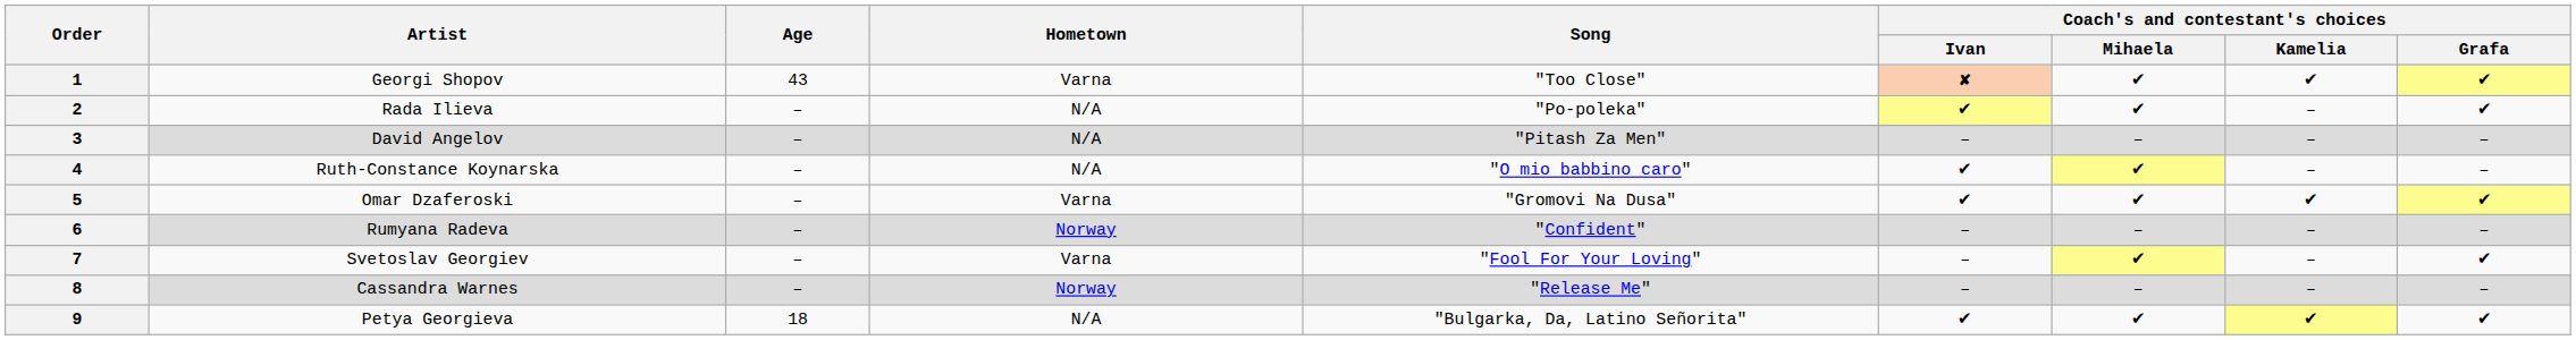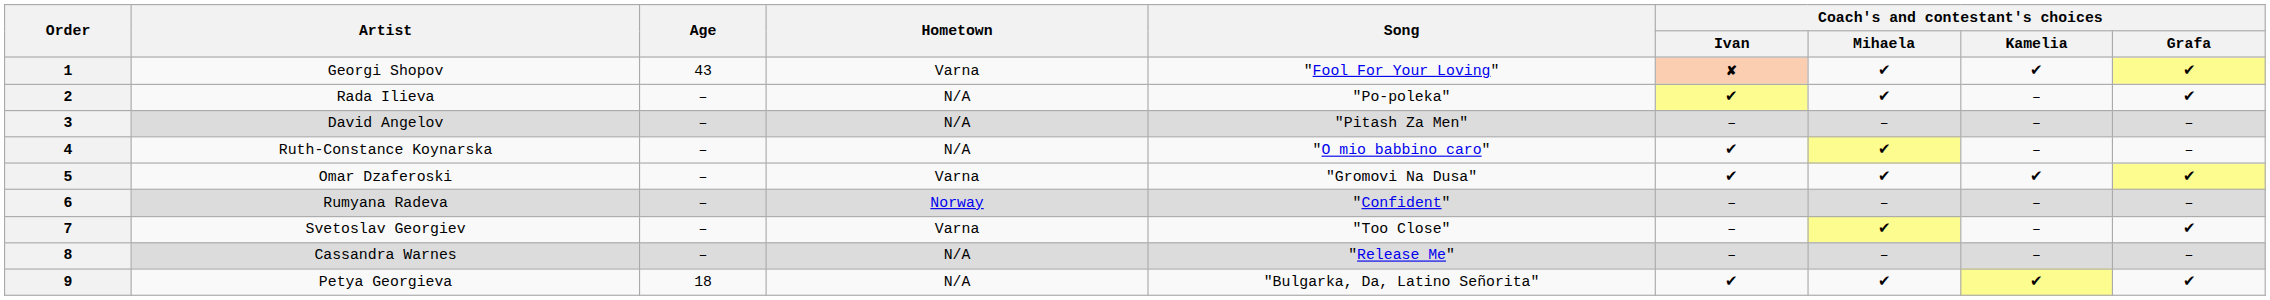1 | Song: "Too Close" -> "Fool For Your Loving"
7 | Song: "Fool For Your Loving" -> "Too Close"
8 | Hometown: Norway -> N/A
